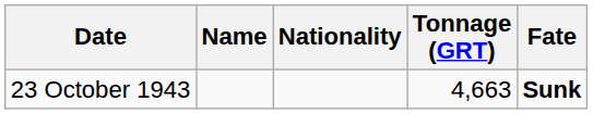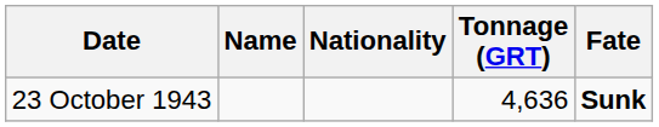23 October 1943 | Tonnage (GRT): 4,663 -> 4,636
